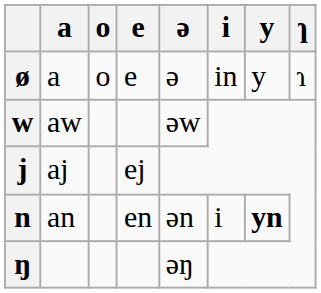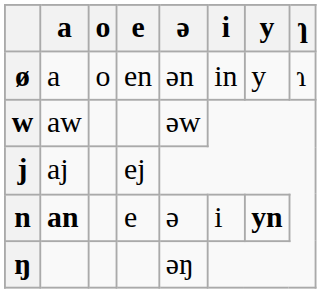ø | e: e -> en
ø | ə: ə -> ən
n | a: normal -> bold
n | e: en -> e
n | ə: ən -> ə
